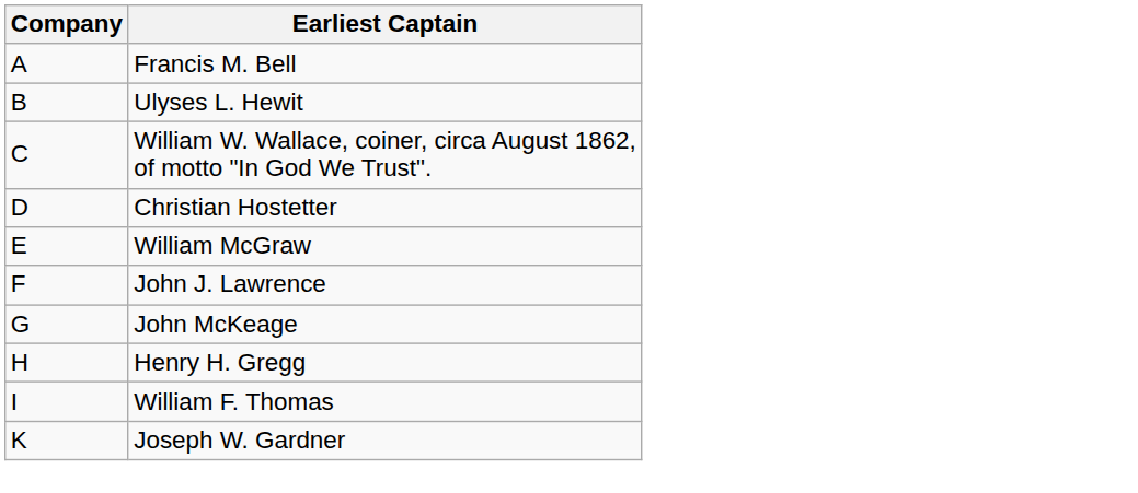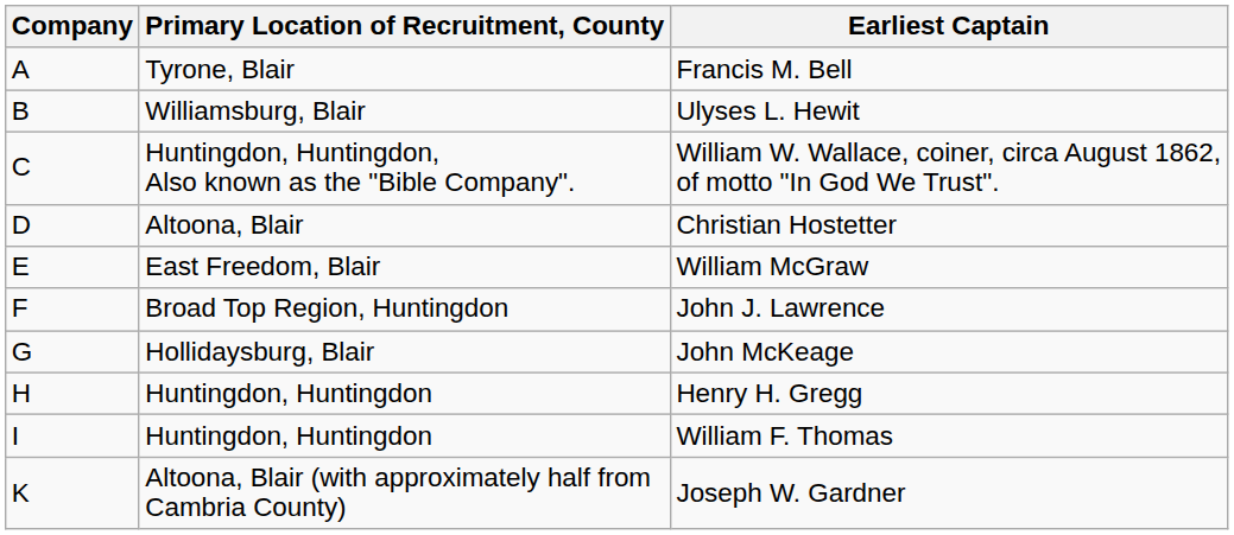+ column: Primary Location of Recruitment, County | Tyrone, Blair | Williamsburg, Blair | Huntingdon, Huntingdon, Also known as the "Bible Company". | Altoona, Blair | East Freedom, Blair | Broad Top Region, Huntingdon | Hollidaysburg, Blair | Huntingdon, Huntingdon | Huntingdon, Huntingdon | Altoona, Blair (with approximately half from Cambria County)
